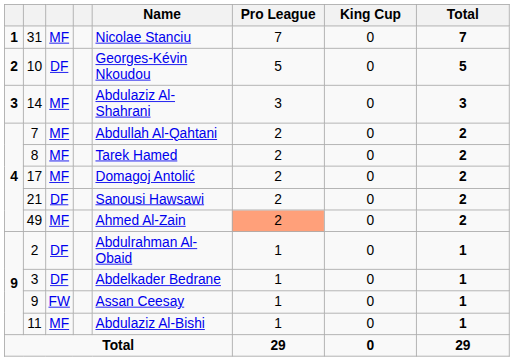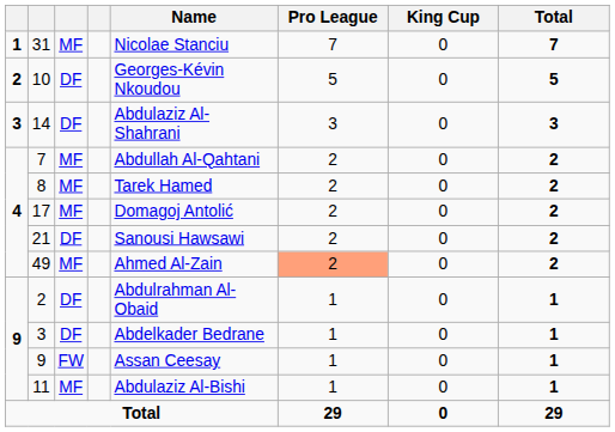14 | column 3: MF -> DF
